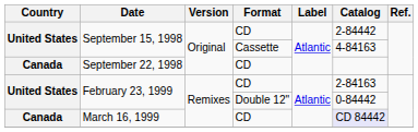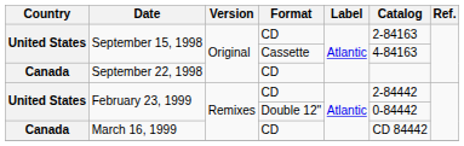September 15, 1998 / CD | Catalog: 2-84442 -> 2-84163
February 23, 1999 / CD | Catalog: 2-84163 -> 2-84442
March 16, 1999 | Catalog: lavender background -> no background
